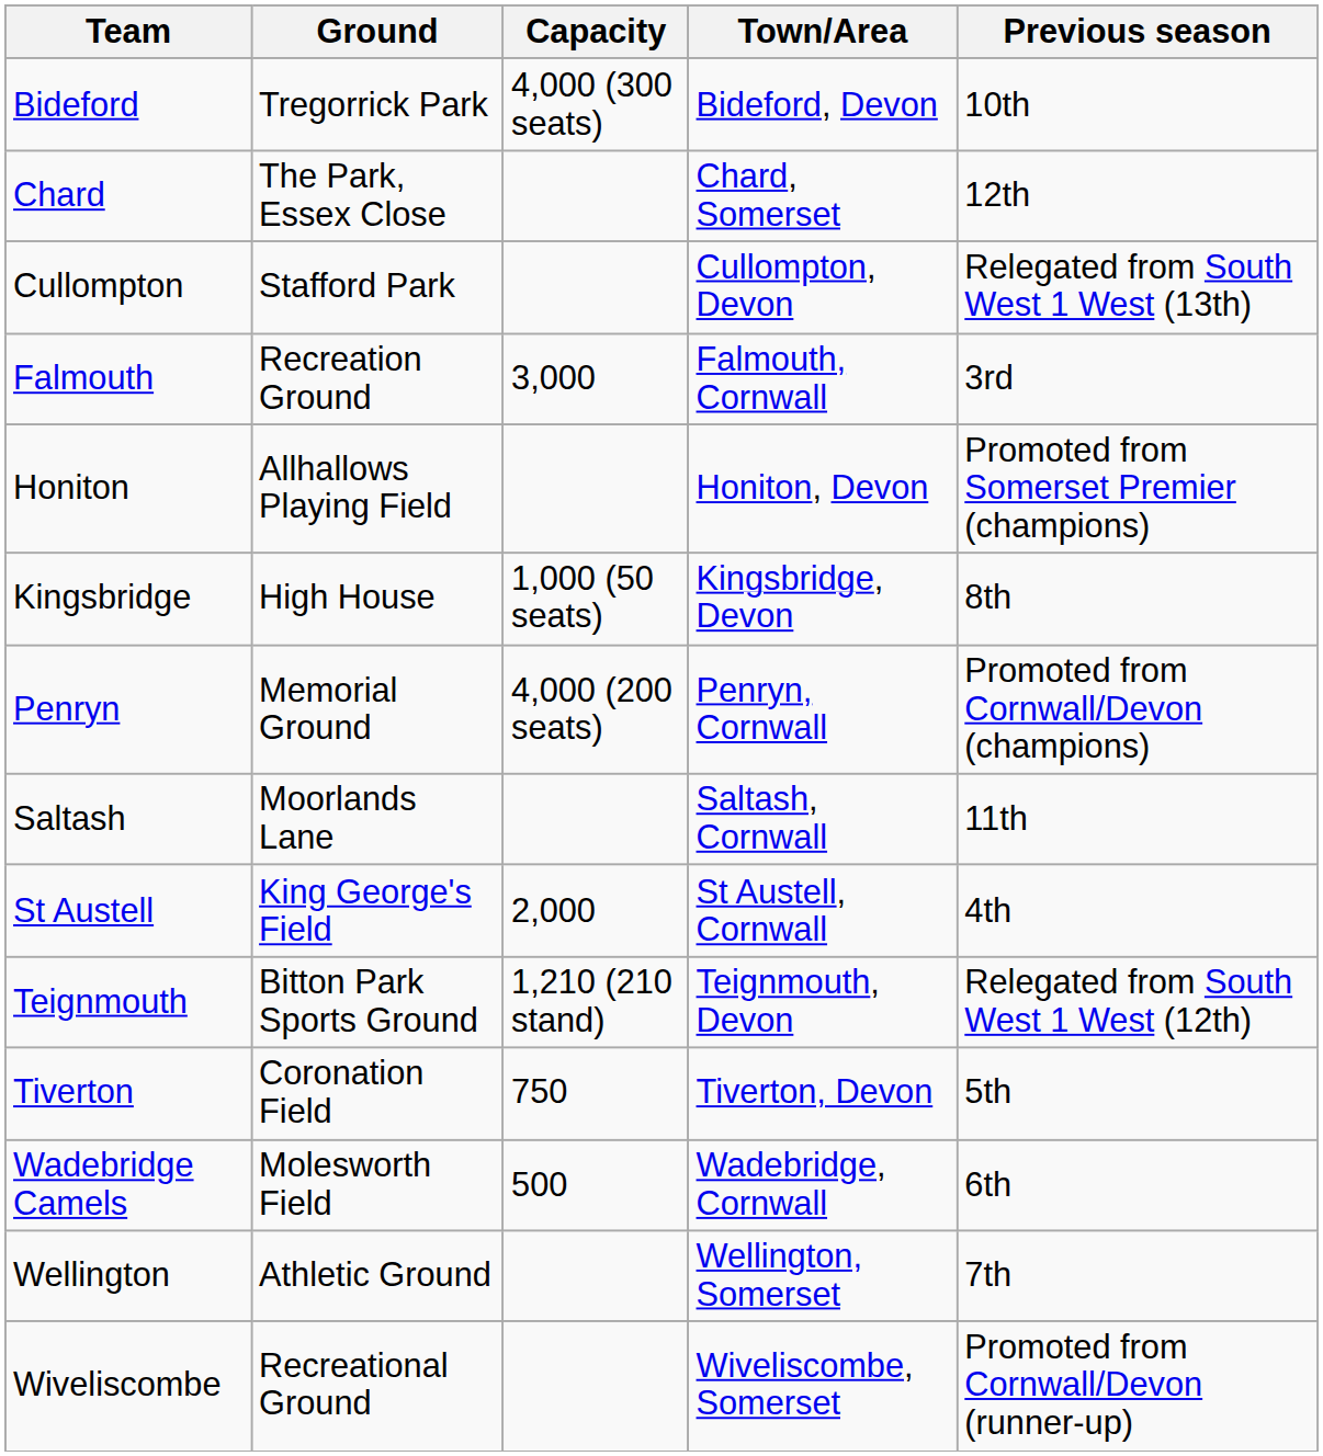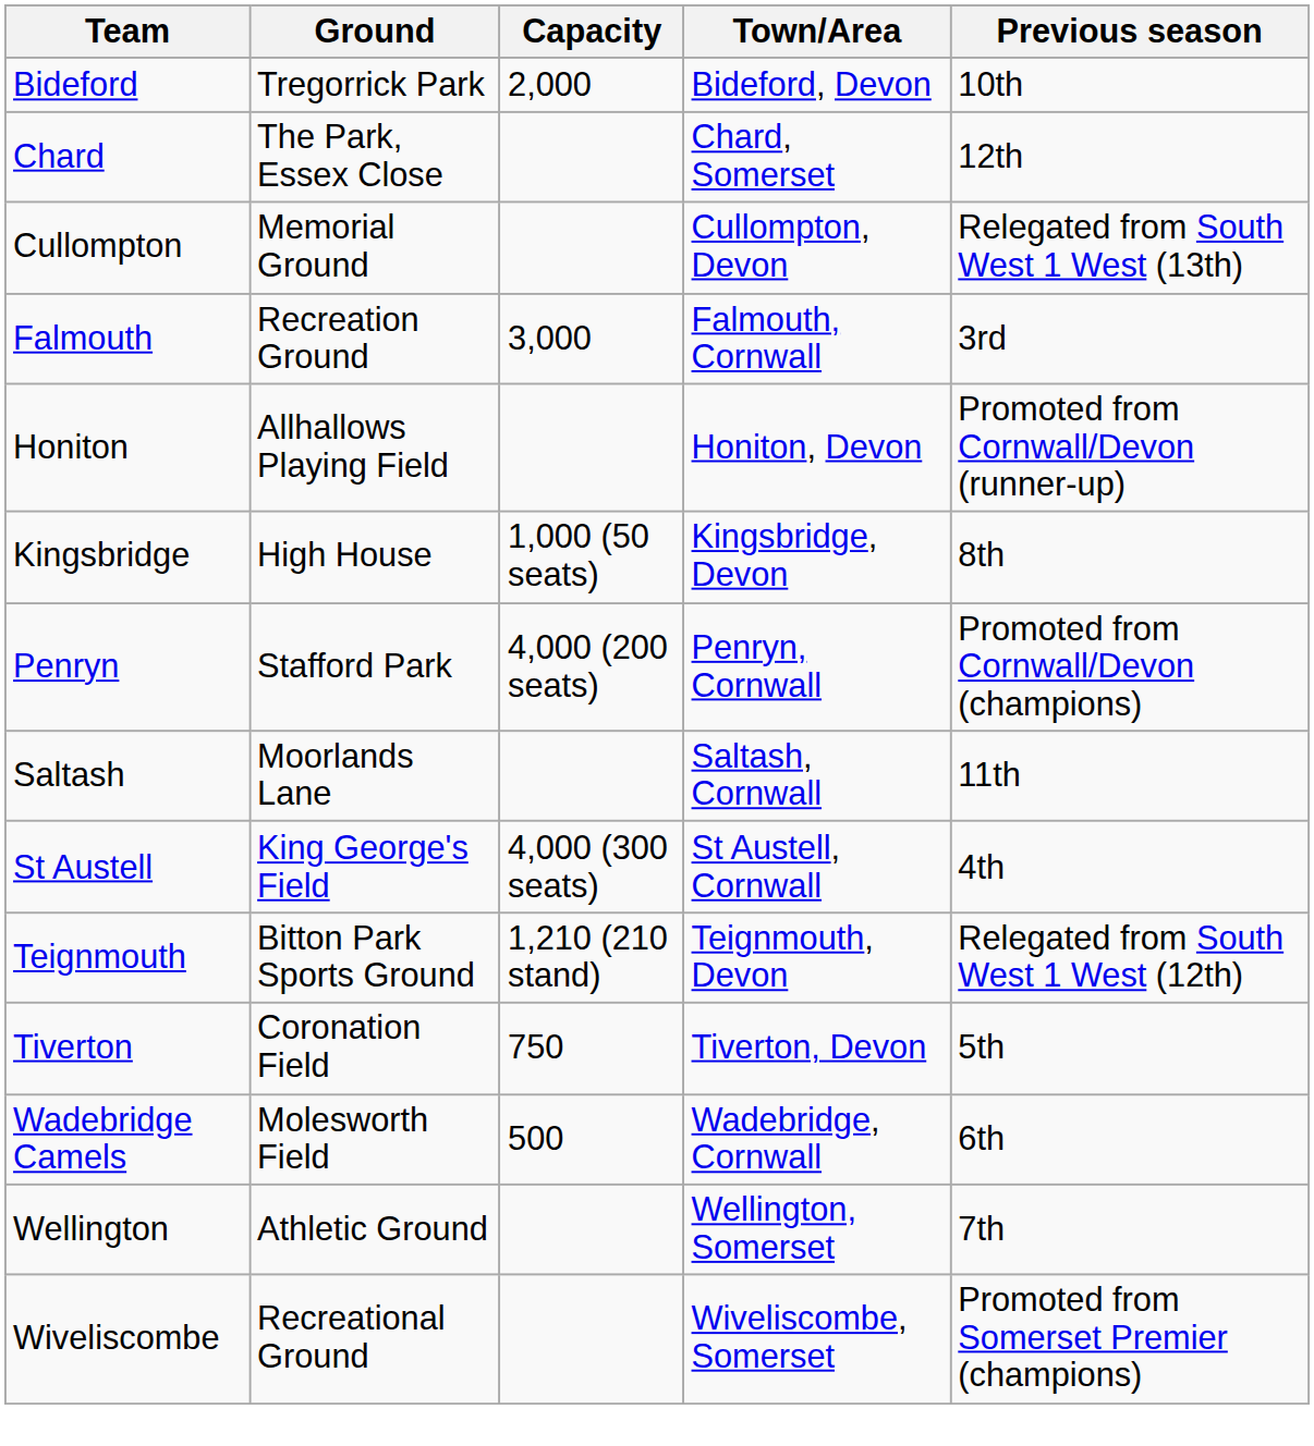Bideford | Capacity: 4,000 (300 seats) -> 2,000
Cullompton | Ground: Stafford Park -> Memorial Ground
Honiton | Previous season: Promoted from Somerset Premier (champions) -> Promoted from Cornwall/Devon (runner-up)
Penryn | Ground: Memorial Ground -> Stafford Park
St Austell | Capacity: 2,000 -> 4,000 (300 seats)
Wiveliscombe | Previous season: Promoted from Cornwall/Devon (runner-up) -> Promoted from Somerset Premier (champions)
